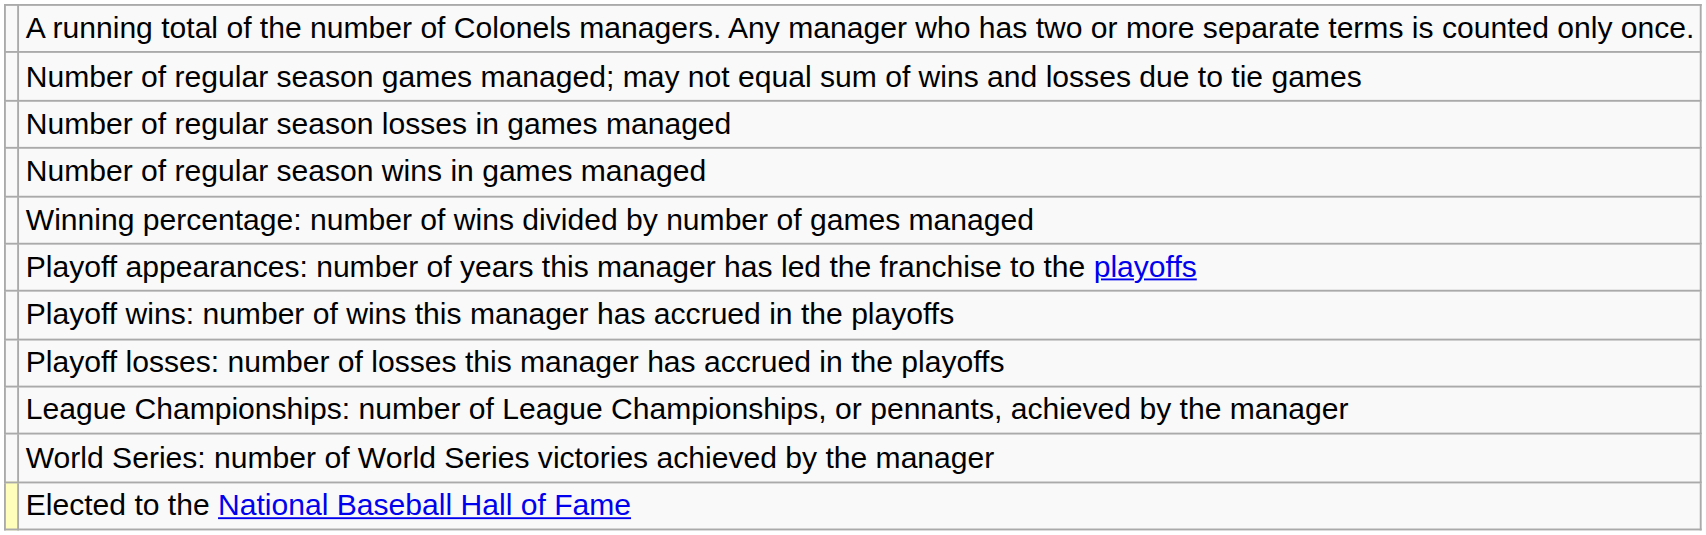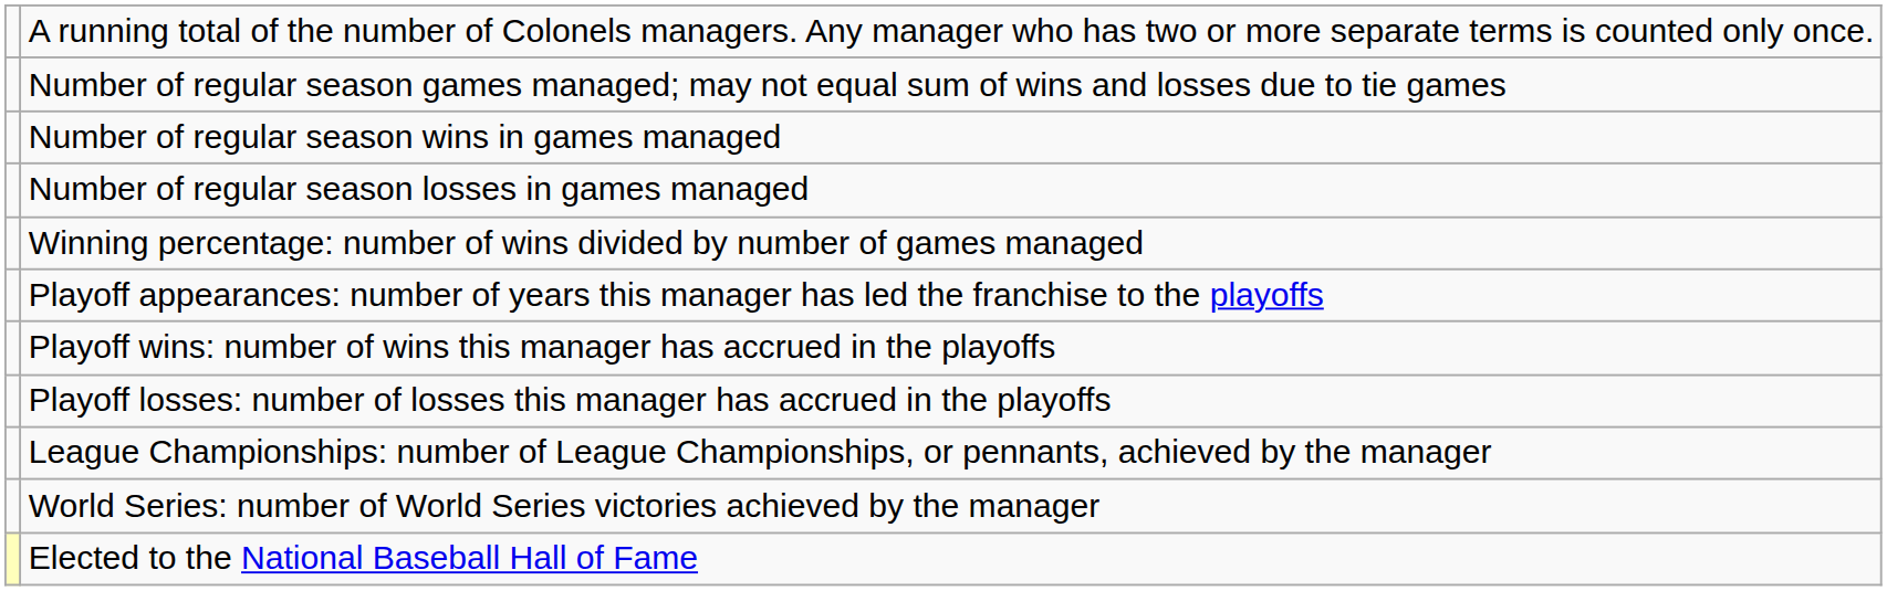rows swapped: Number of regular season wins in games managed <-> Number of regular season losses in games managed
